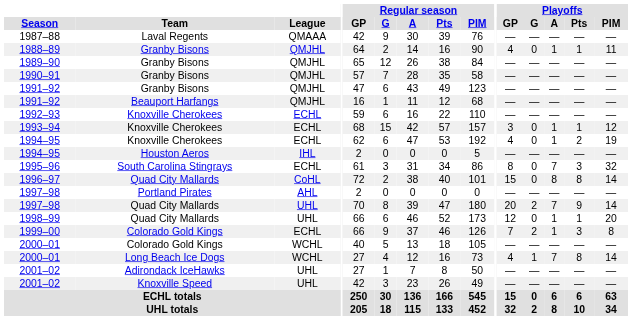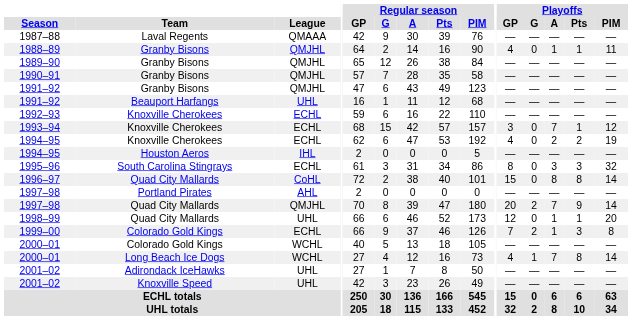1991–92 / Beauport Harfangs | League: QMJHL -> UHL
1993–94 | Playoffs / A: 1 -> 7
1994–95 / Knoxville Cherokees | Playoffs / A: 1 -> 2
1995–96 | Playoffs / A: 7 -> 3
1997–98 / Quad City Mallards | League: UHL -> QMJHL
